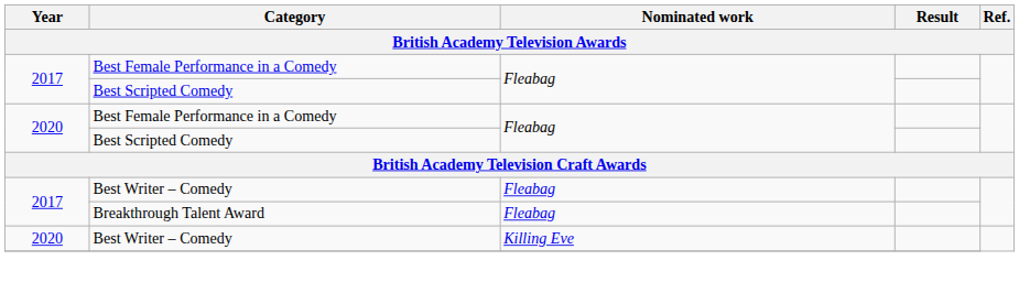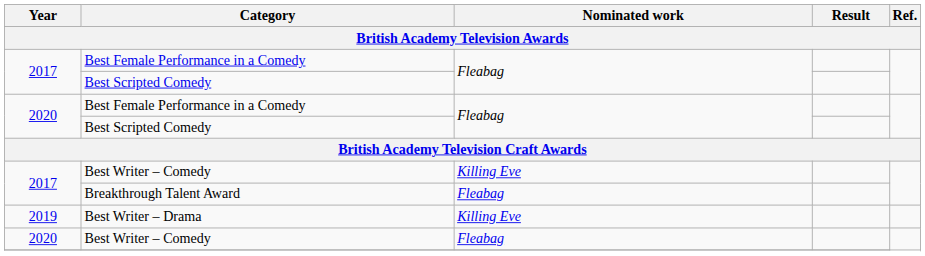2017 / Best Writer – Comedy | Nominated work: Fleabag -> Killing Eve
+ row: 2019 | Best Writer – Drama | Killing Eve
2020 / Best Writer – Comedy | Nominated work: Killing Eve -> Fleabag
